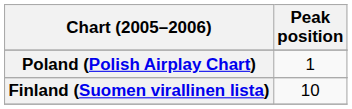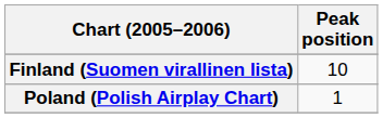rows swapped: Finland (Suomen virallinen lista) <-> Poland (Polish Airplay Chart)
